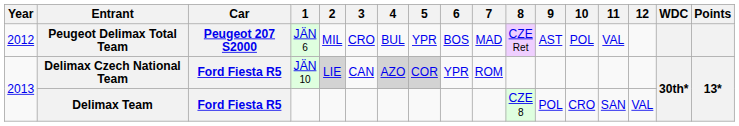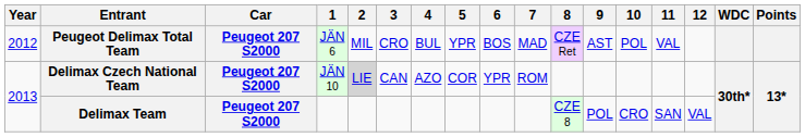Delimax Czech National Team | Car: Ford Fiesta R5 -> Peugeot 207 S2000
Delimax Czech National Team | 4: lightgrey background -> no background
Delimax Czech National Team | 5: lightgrey background -> no background
Delimax Team | Car: Ford Fiesta R5 -> Peugeot 207 S2000
